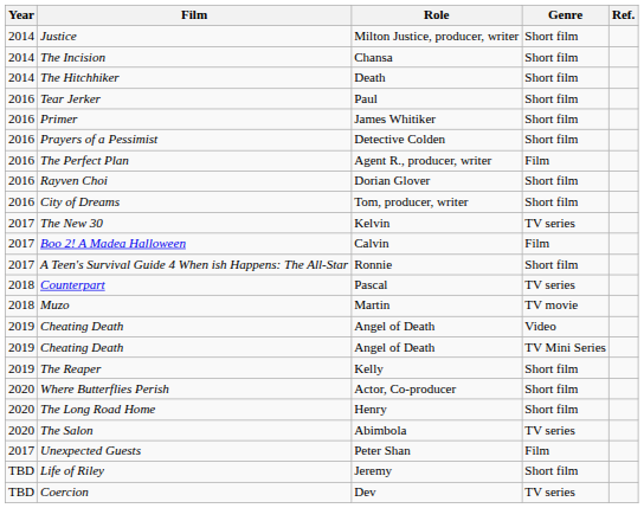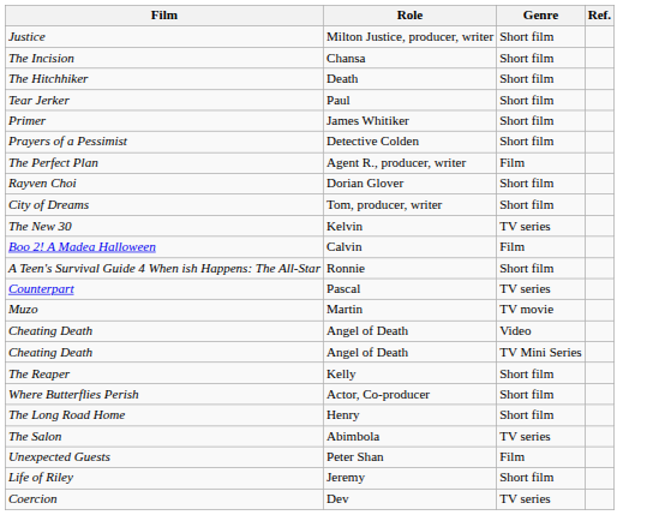- column: Year | 2014 | 2014 | 2014 | 2016 | 2016 | 2016 | 2016 | 2016 | 2016 | 2017 | 2017 | 2017 | 2018 | 2018 | 2019 | 2019 | 2019 | 2020 | 2020 | 2020 | 2017 | TBD | TBD
